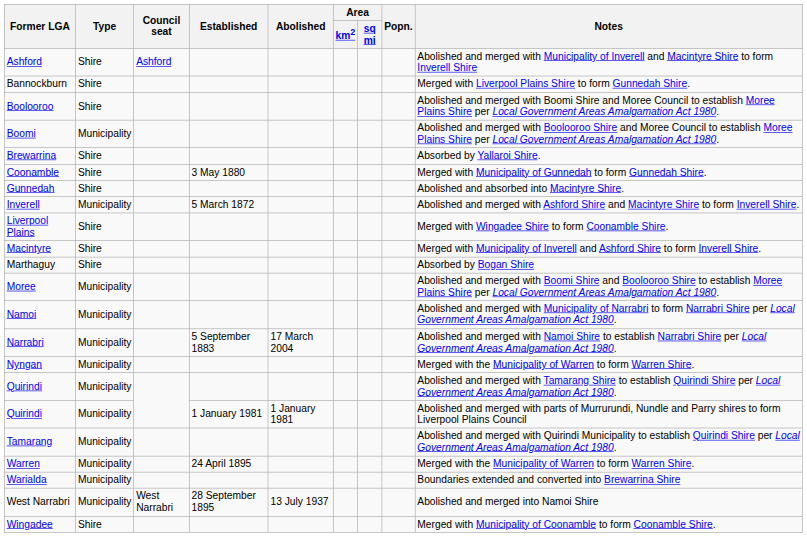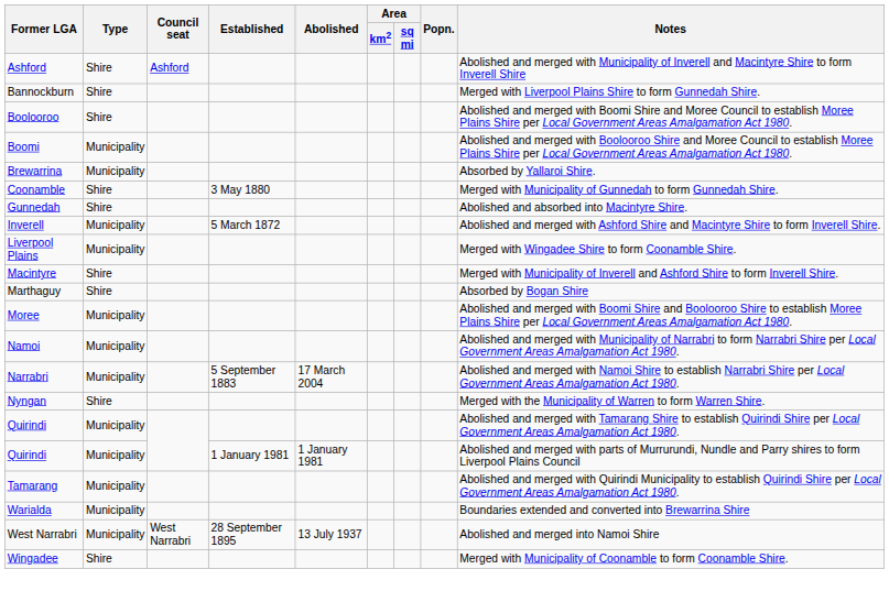Brewarrina | Type: Shire -> Municipality
Liverpool Plains | Type: Shire -> Municipality
Nyngan | Type: Municipality -> Shire
- row: Warren | Municipality | 24 April 1895 | Merged with the Municipality of Warren to form Warren Shire.
